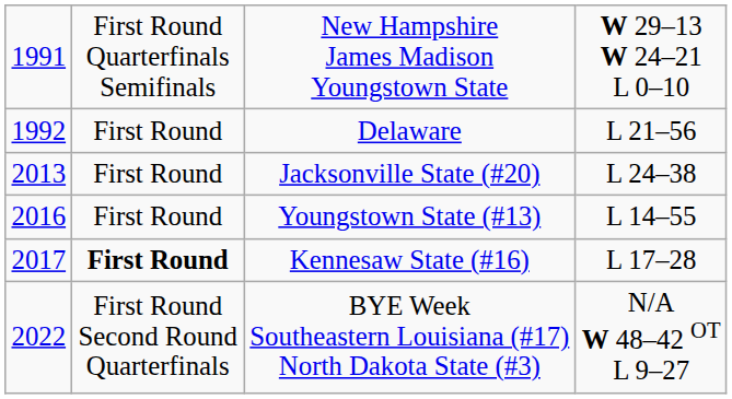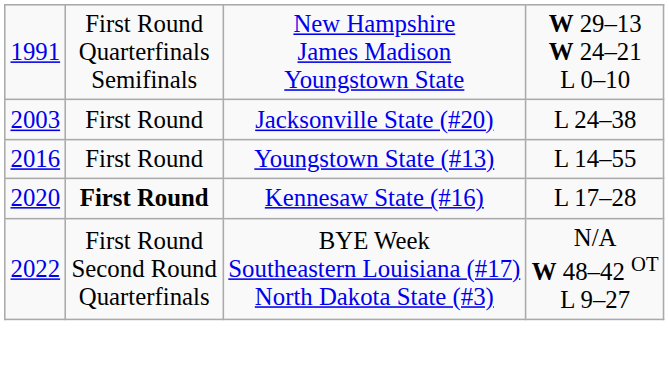- row: 1992 | First Round | Delaware | L 21–56
Jacksonville State (#20) | column 1: 2013 -> 2003
Kennesaw State (#16) | column 1: 2017 -> 2020
